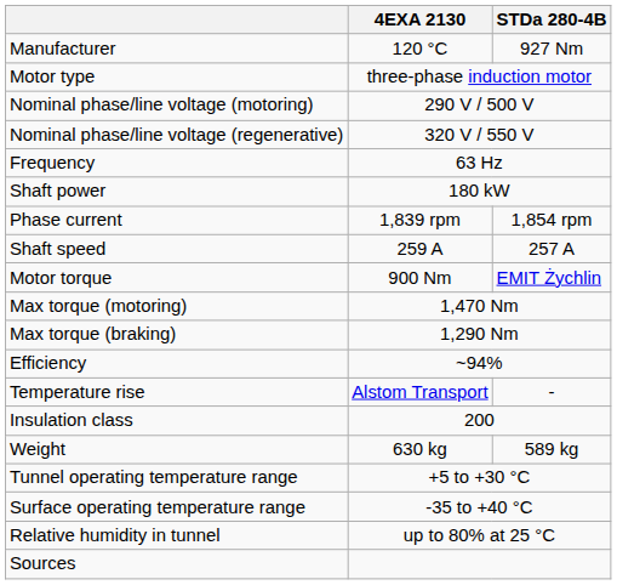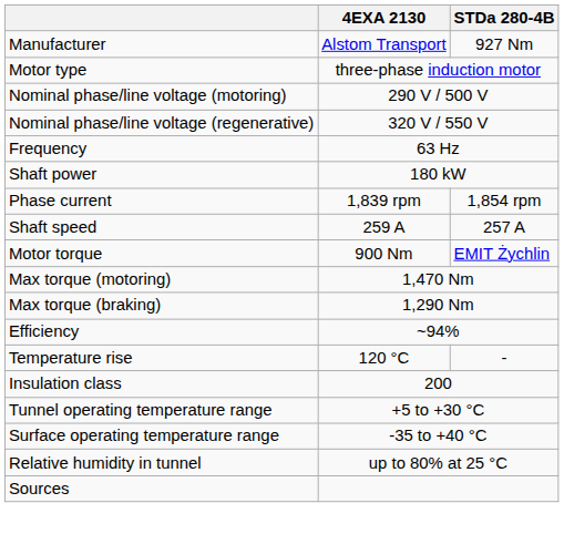Manufacturer | 4EXA 2130: 120 °C -> Alstom Transport
Temperature rise | 4EXA 2130: Alstom Transport -> 120 °C
- row: Weight | 630 kg | 589 kg
